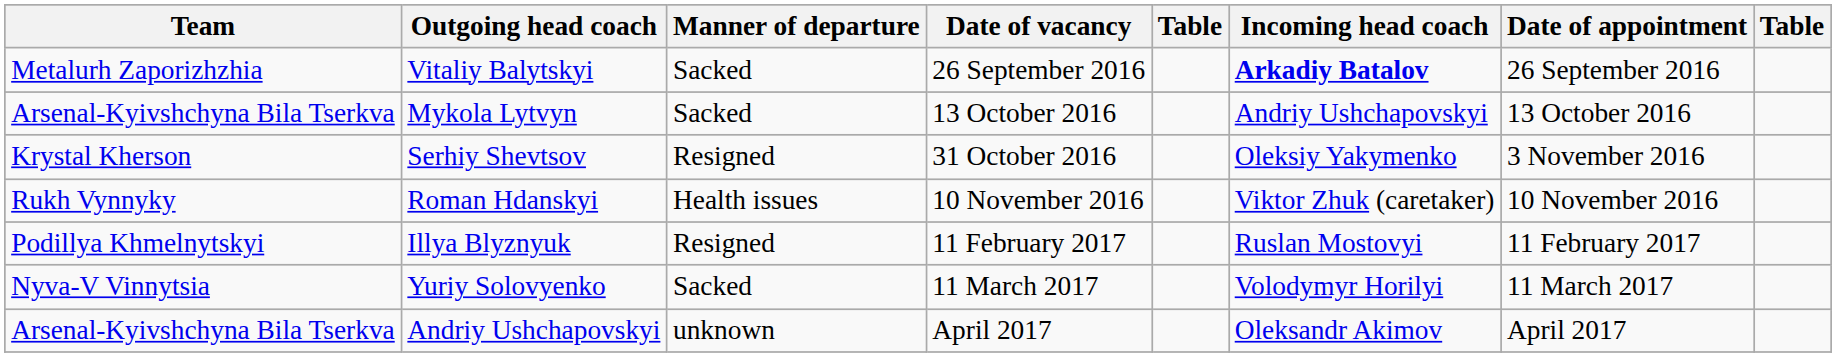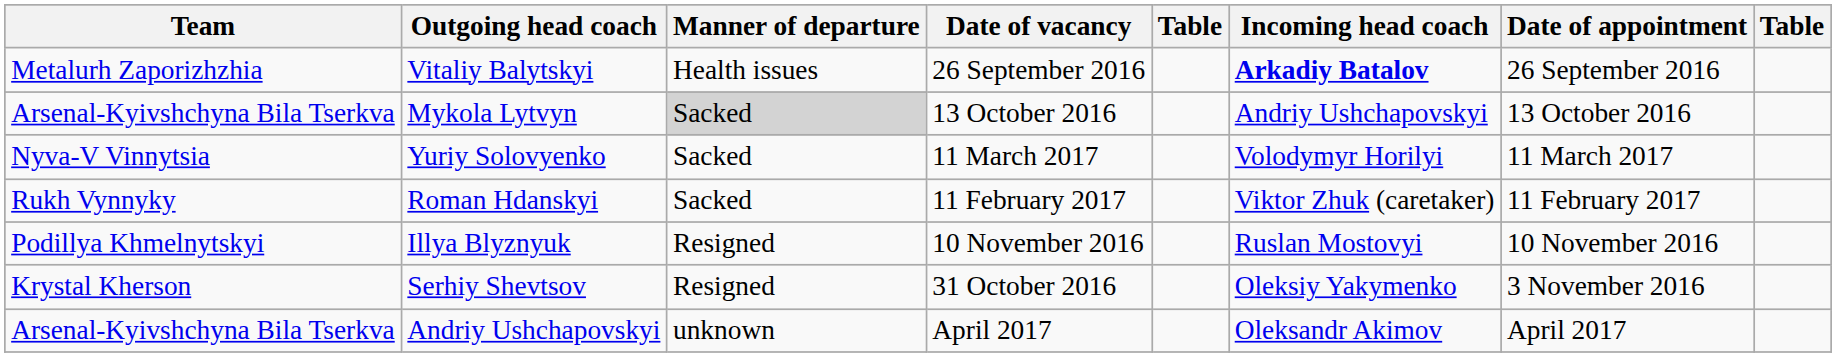Vitaliy Balytskyi | Manner of departure: Sacked -> Health issues
Mykola Lytvyn | Manner of departure: no background -> lightgrey background
rows swapped: Serhiy Shevtsov <-> Yuriy Solovyenko
Roman Hdanskyi | Manner of departure: Health issues -> Sacked
Roman Hdanskyi | Date of vacancy: 10 November 2016 -> 11 February 2017
Roman Hdanskyi | Date of appointment: 10 November 2016 -> 11 February 2017
Illya Blyznyuk | Date of vacancy: 11 February 2017 -> 10 November 2016
Illya Blyznyuk | Date of appointment: 11 February 2017 -> 10 November 2016
